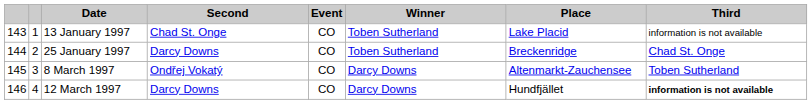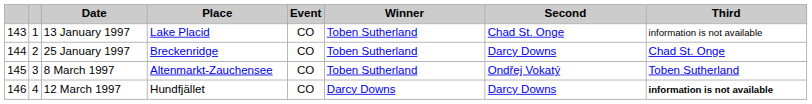columns swapped: Place <-> Second
8 March 1997 | Winner: Darcy Downs -> Toben Sutherland
